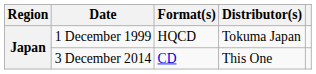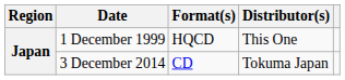1 December 1999 | Distributor(s): Tokuma Japan -> This One
3 December 2014 | Distributor(s): This One -> Tokuma Japan
